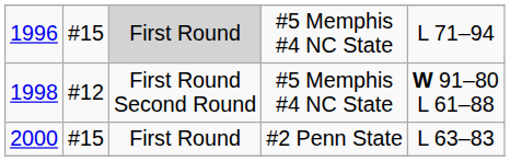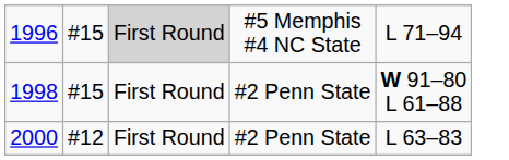1998 | column 2: #12 -> #15
1998 | column 3: First Round Second Round -> First Round
1998 | column 4: #5 Memphis #4 NC State -> #2 Penn State
2000 | column 2: #15 -> #12
